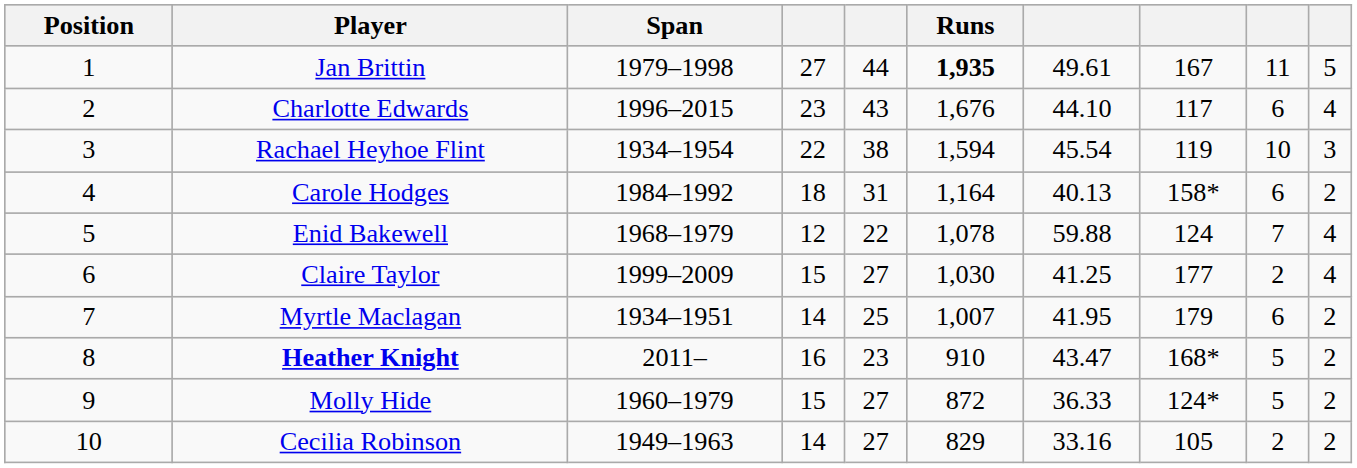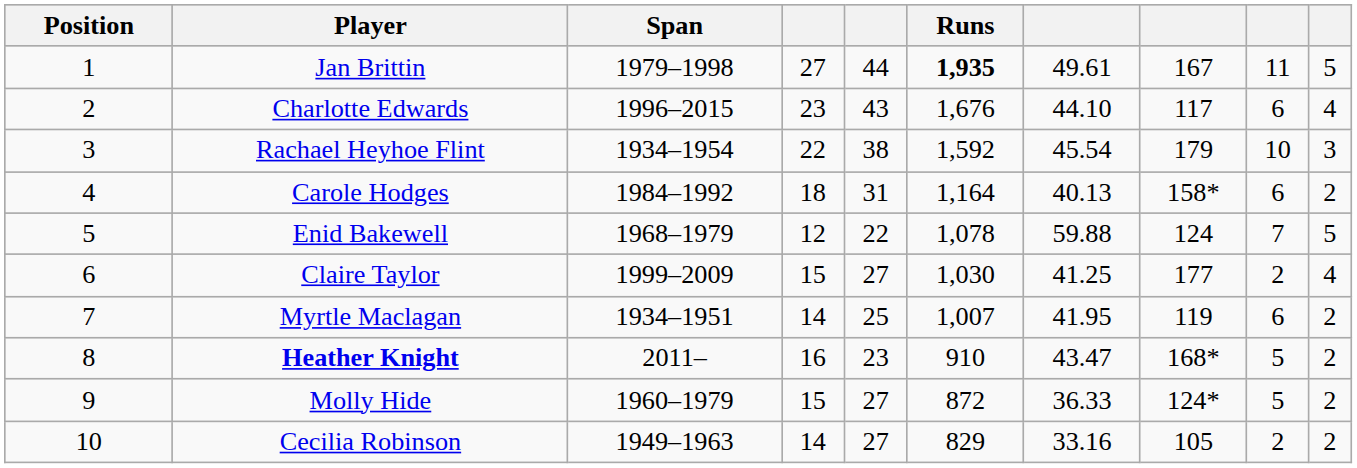Rachael Heyhoe Flint | Runs: 1,594 -> 1,592
Rachael Heyhoe Flint | column 8: 119 -> 179
Enid Bakewell | column 10: 4 -> 5
Myrtle Maclagan | column 8: 179 -> 119
